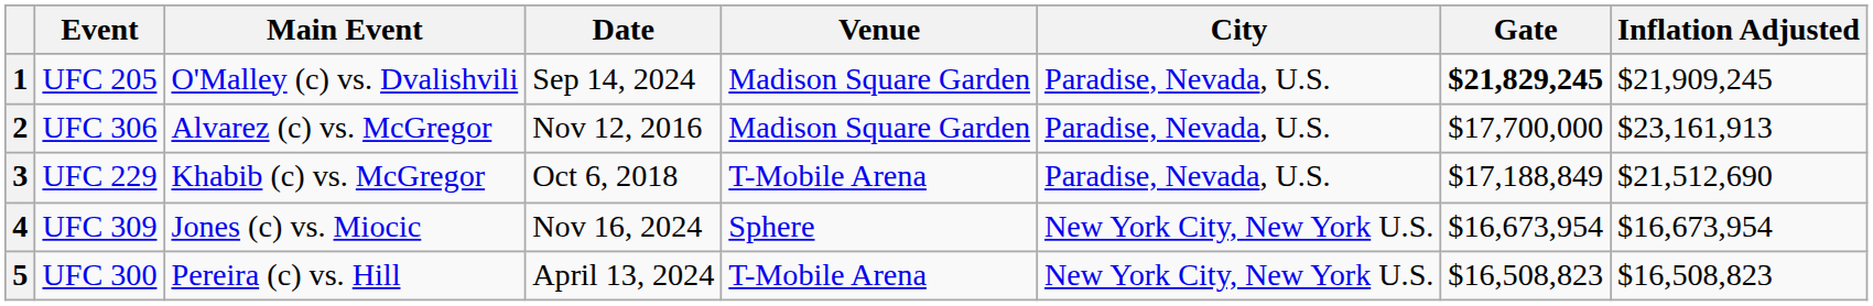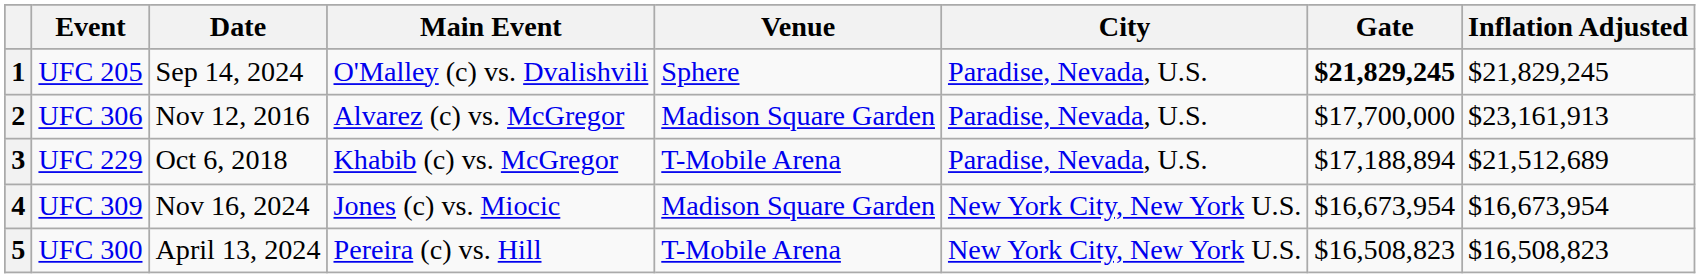columns swapped: Main Event <-> Date
1 | Venue: Madison Square Garden -> Sphere
1 | Inflation Adjusted: $21,909,245 -> $21,829,245
3 | Gate: $17,188,849 -> $17,188,894
3 | Inflation Adjusted: $21,512,690 -> $21,512,689
4 | Venue: Sphere -> Madison Square Garden
